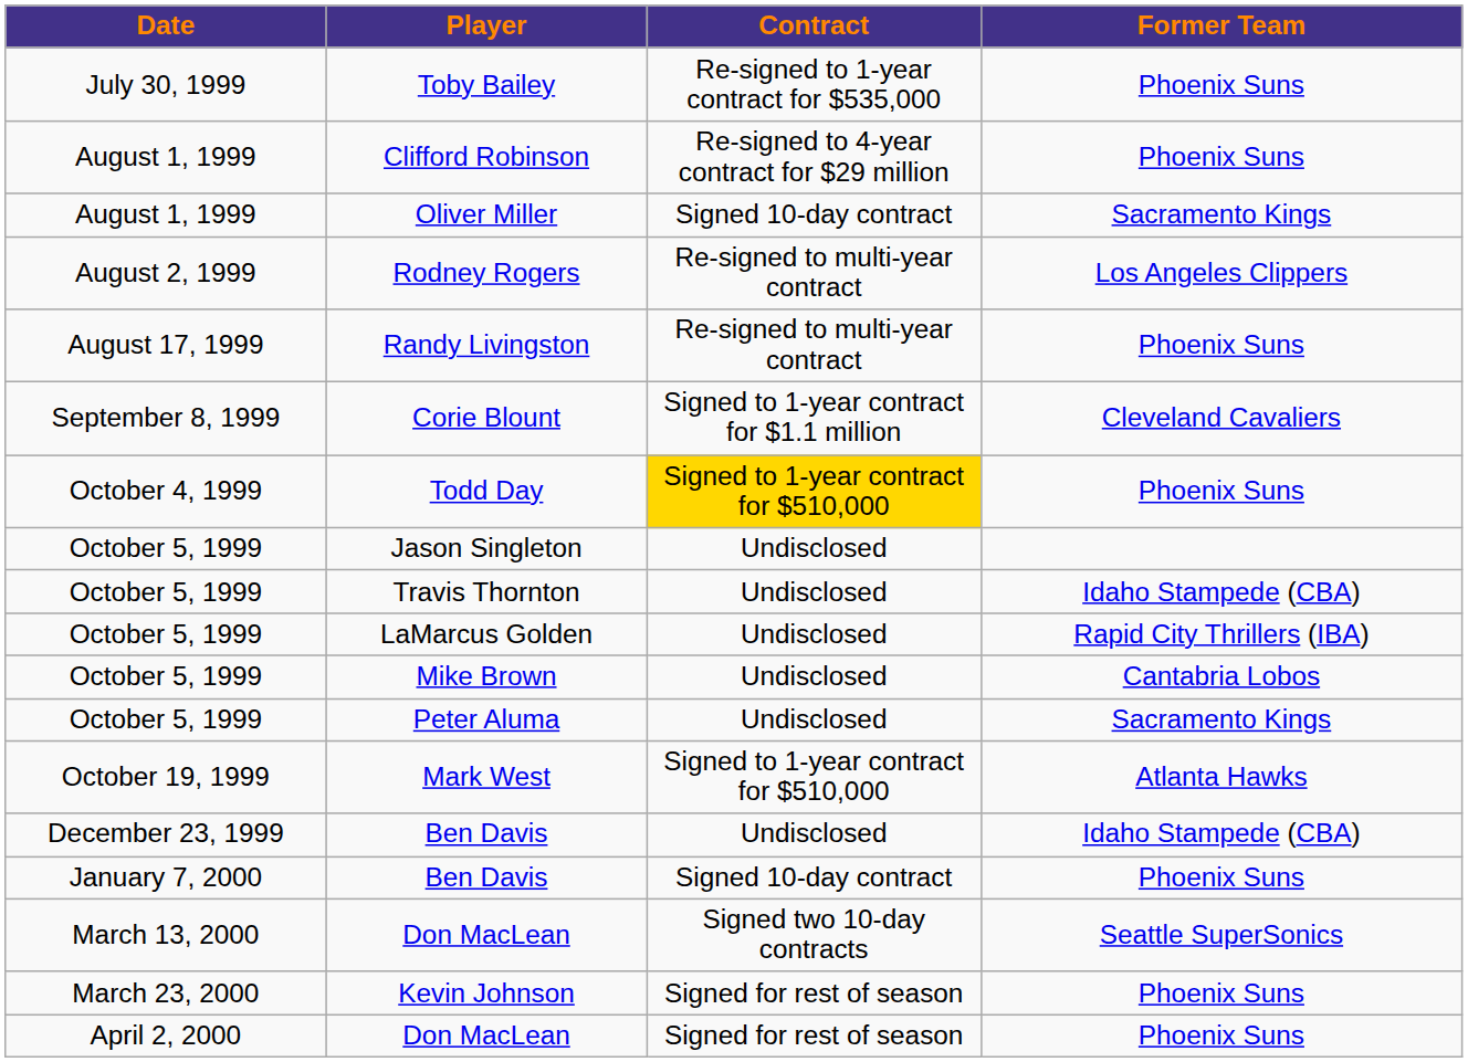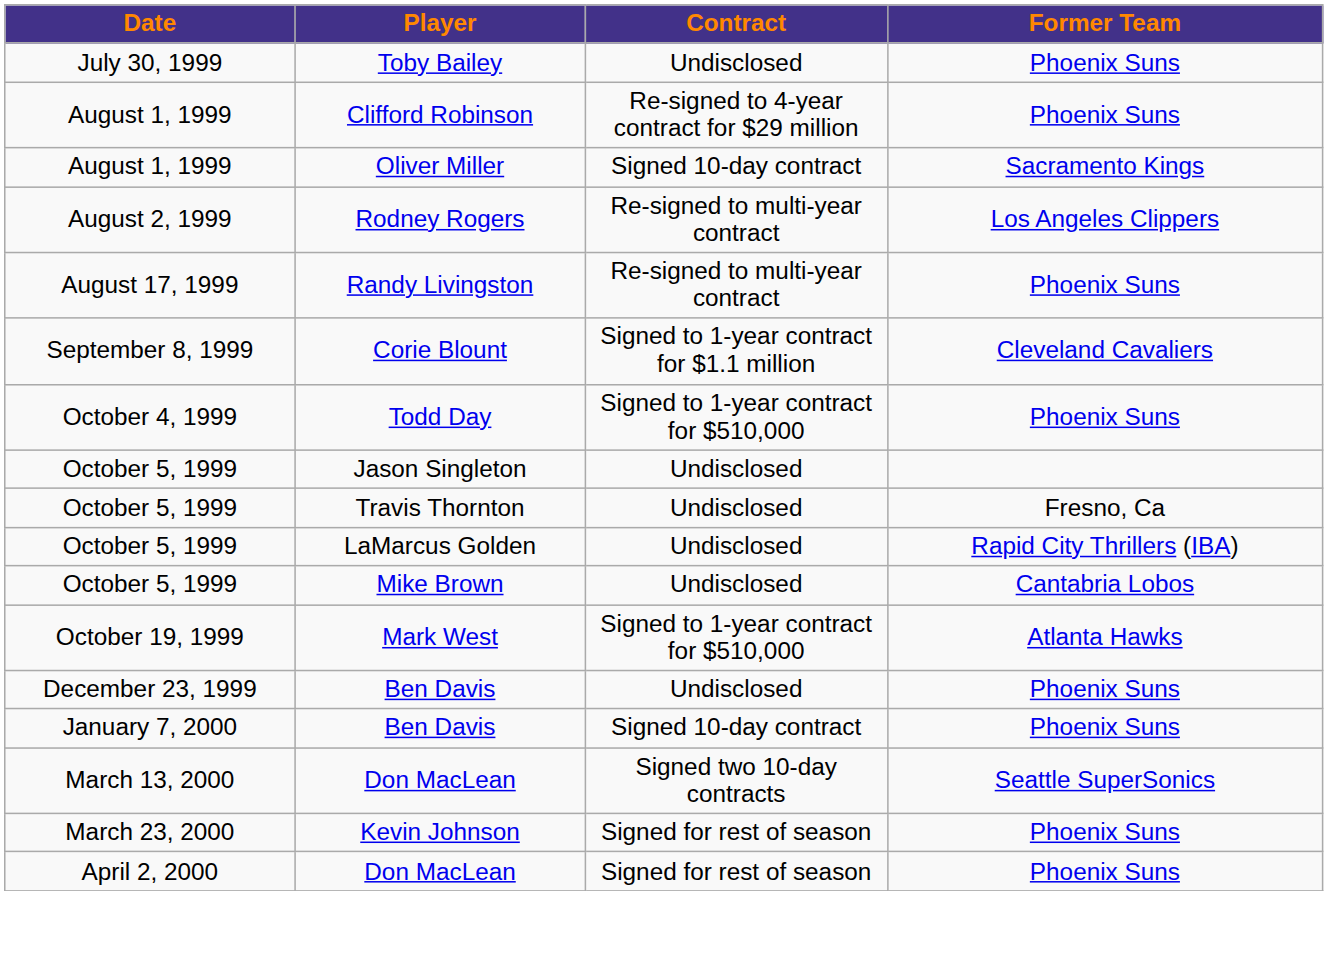Toby Bailey | Contract: Re-signed to 1-year contract for $535,000 -> Undisclosed
Todd Day | Contract: gold background -> no background
Travis Thornton | Former Team: Idaho Stampede (CBA) -> Fresno, Ca
- row: October 5, 1999 | Peter Aluma | Undisclosed | Sacramento Kings
December 23, 1999 / Ben Davis | Former Team: Idaho Stampede (CBA) -> Phoenix Suns
